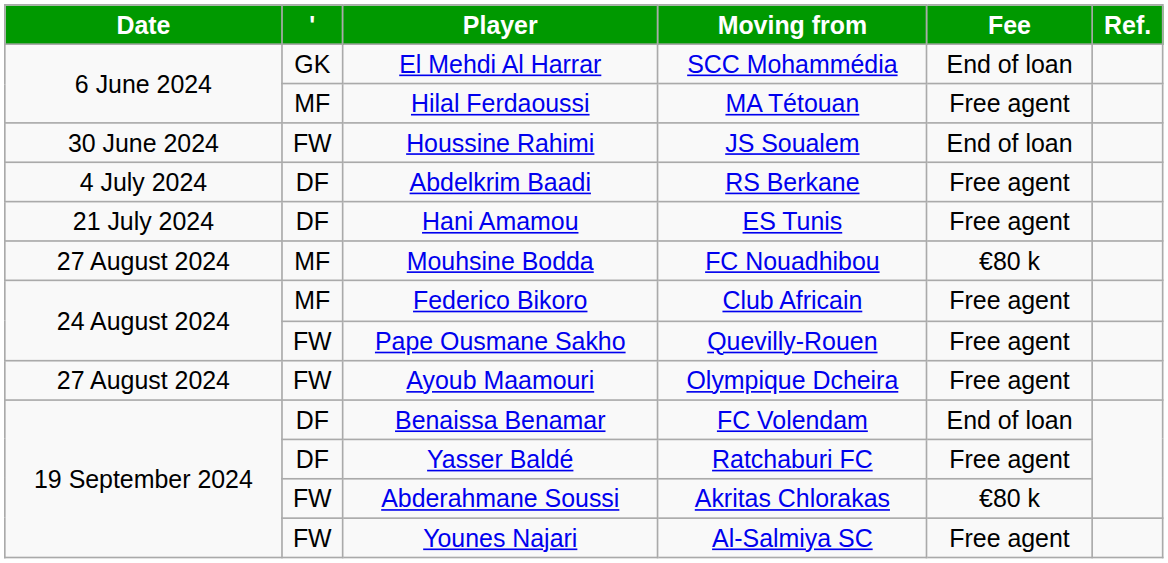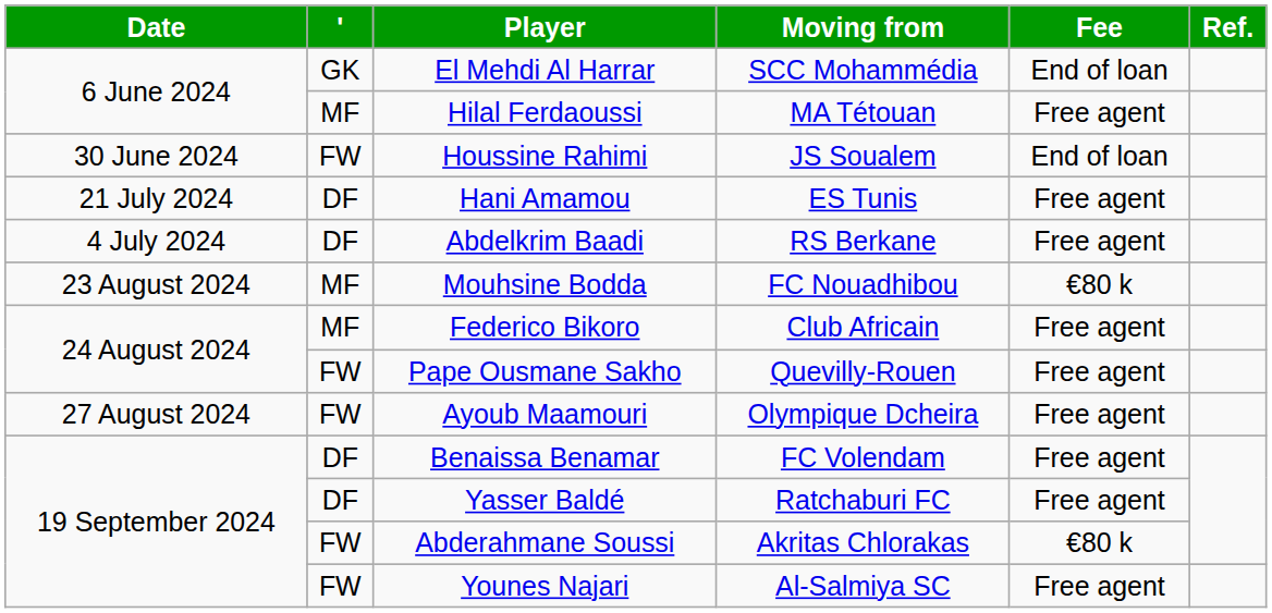rows swapped: Abdelkrim Baadi <-> Hani Amamou
Mouhsine Bodda | Date: 27 August 2024 -> 23 August 2024
Benaissa Benamar | Fee: End of loan -> Free agent
